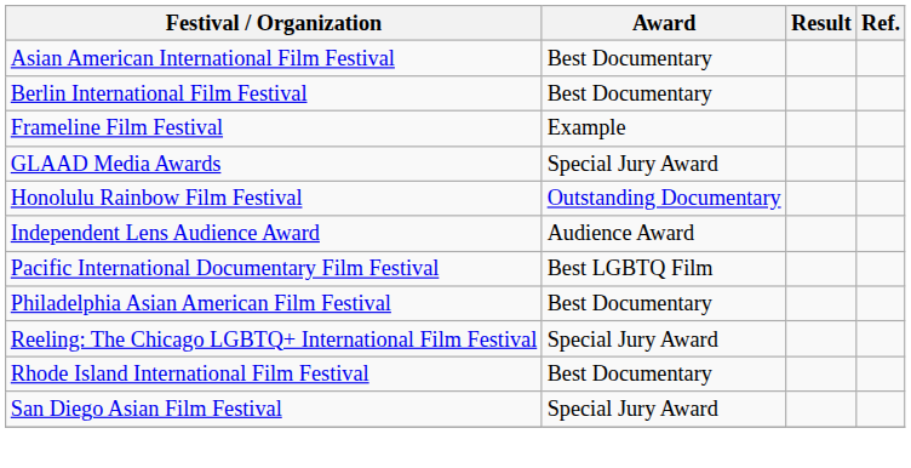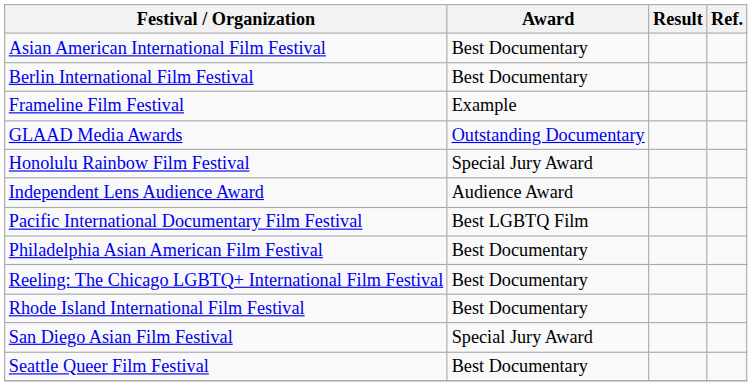GLAAD Media Awards | Award: Special Jury Award -> Outstanding Documentary
Honolulu Rainbow Film Festival | Award: Outstanding Documentary -> Special Jury Award
Reeling: The Chicago LGBTQ+ International Film Festival | Award: Special Jury Award -> Best Documentary
+ row: Seattle Queer Film Festival | Best Documentary
